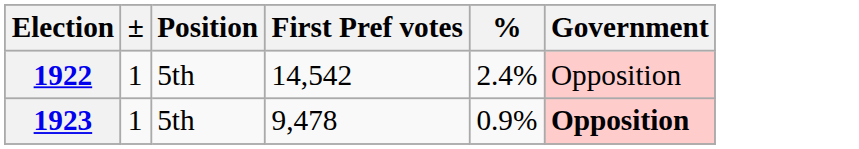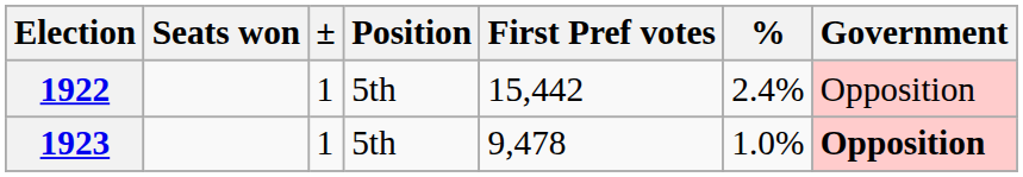+ column: Seats won
1922 | First Pref votes: 14,542 -> 15,442
1923 | %: 0.9% -> 1.0%
